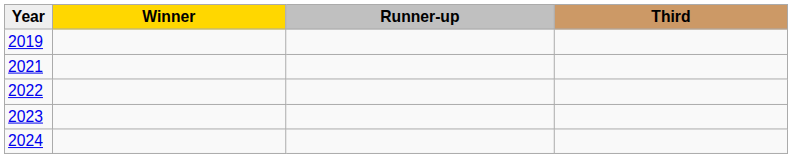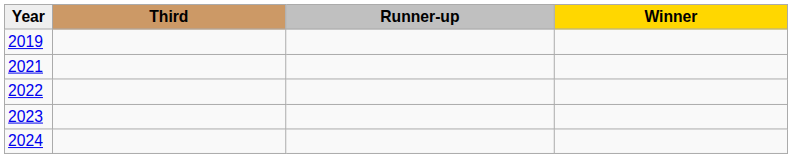columns swapped: Winner <-> Third
